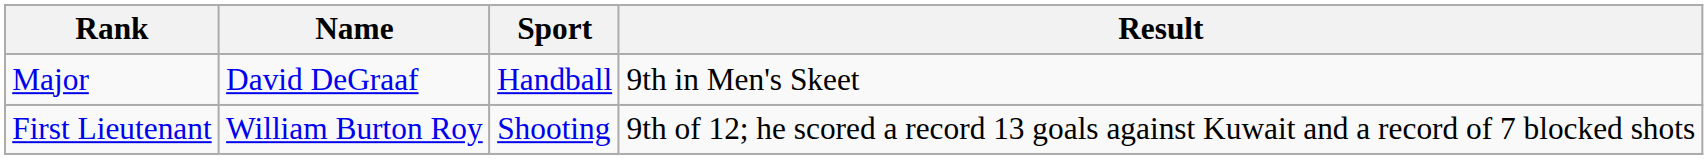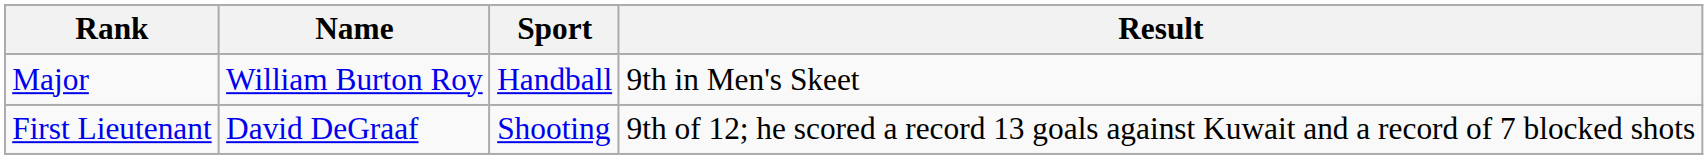Major | Name: David DeGraaf -> William Burton Roy
First Lieutenant | Name: William Burton Roy -> David DeGraaf
